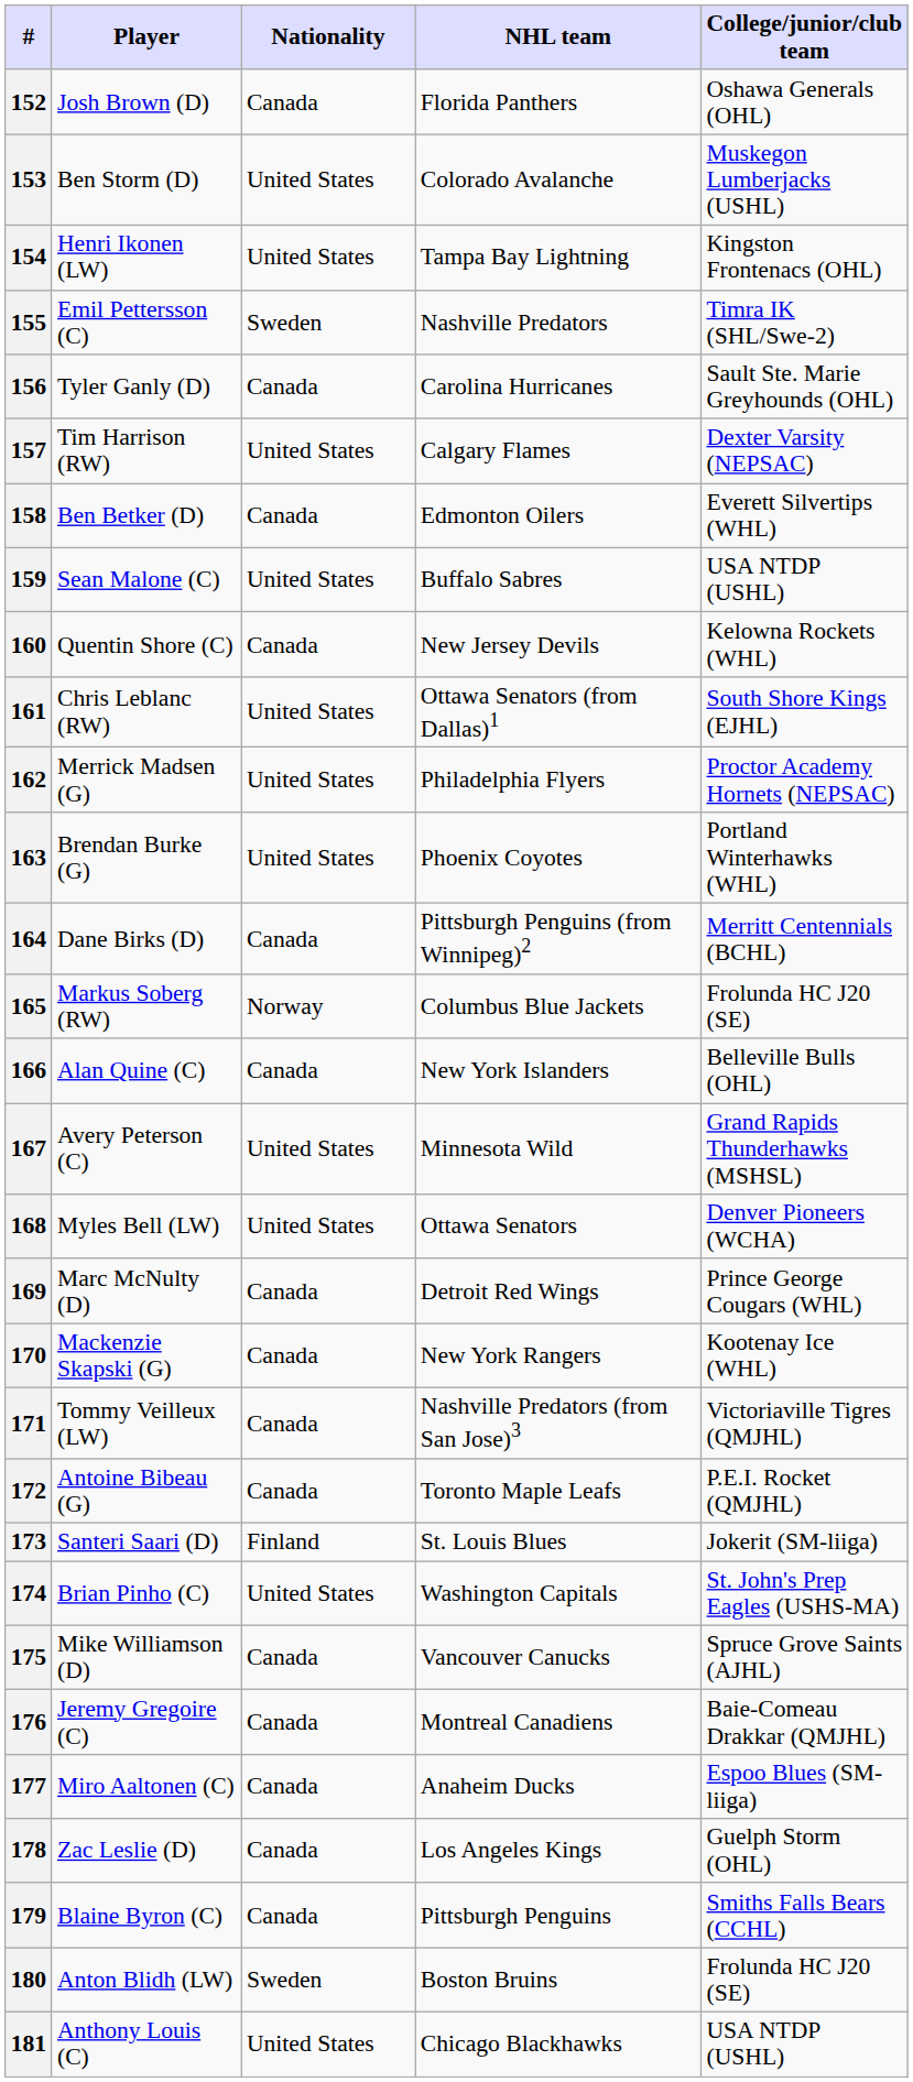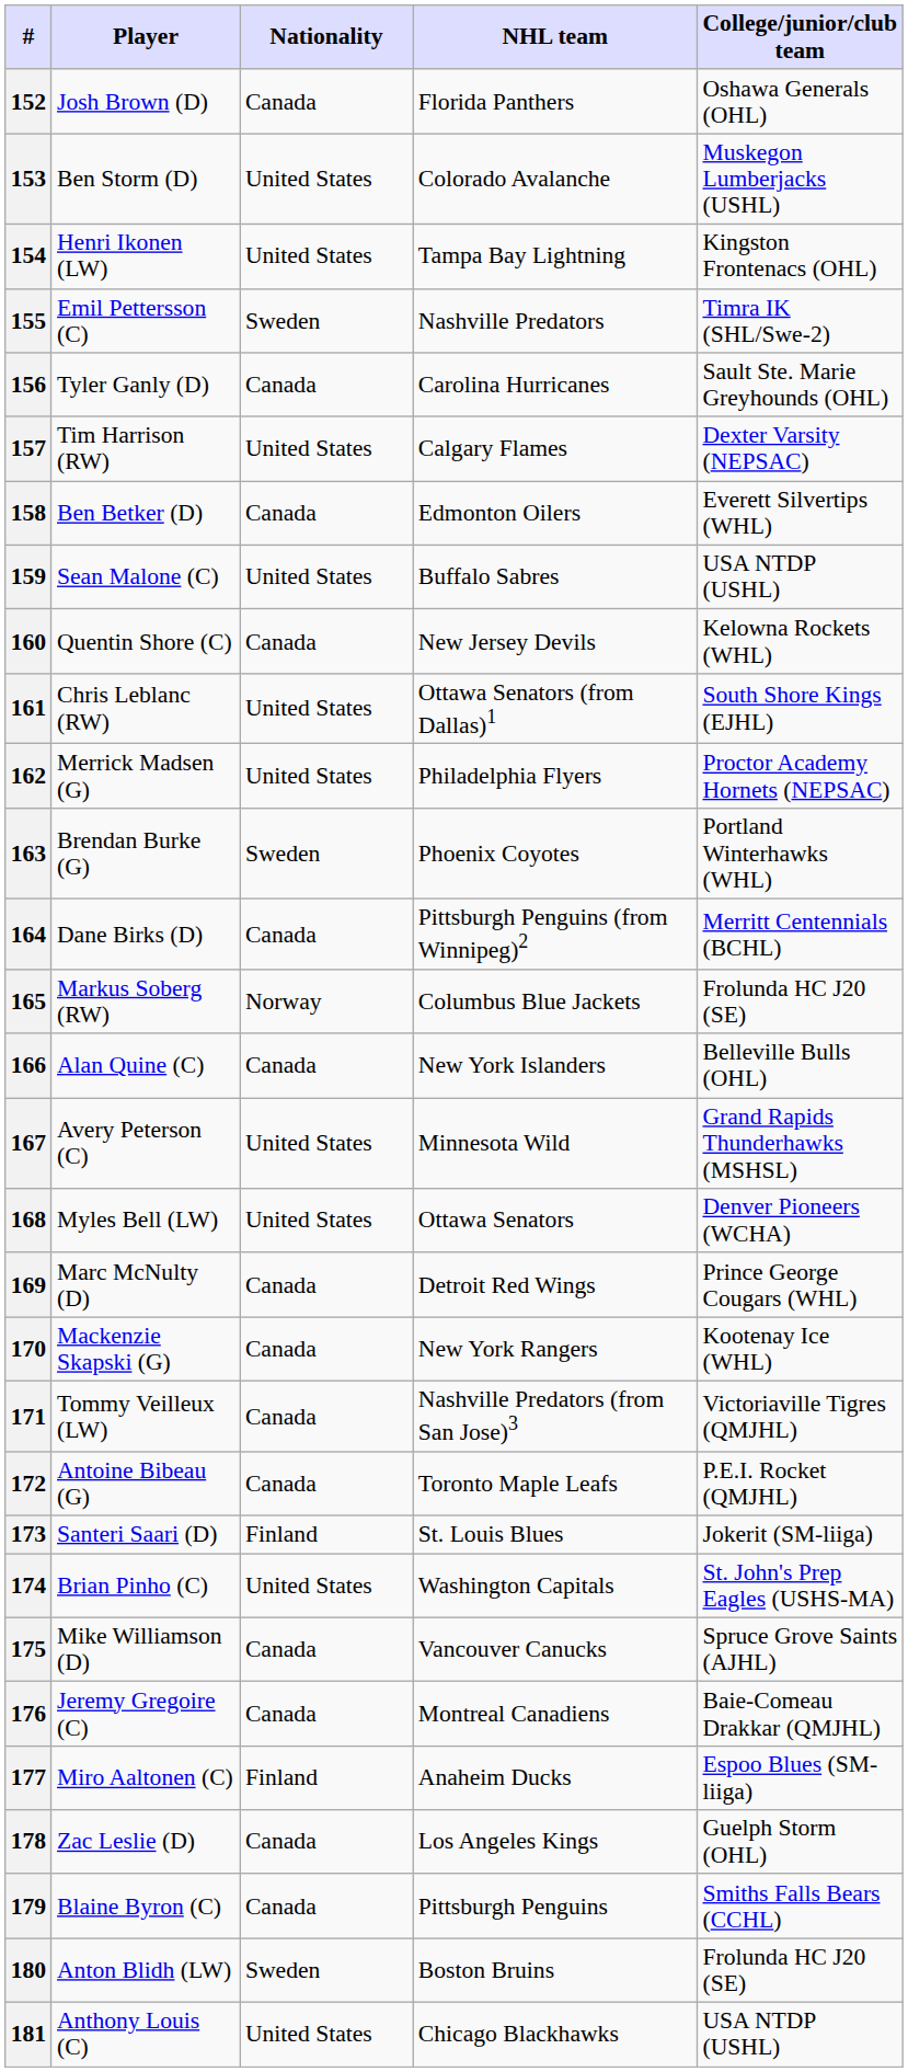163 | Nationality: United States -> Sweden
177 | Nationality: Canada -> Finland
